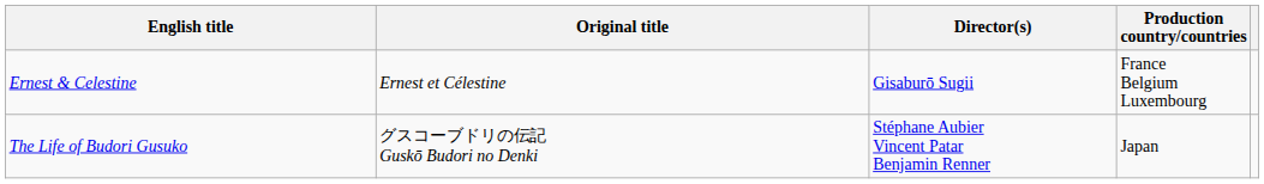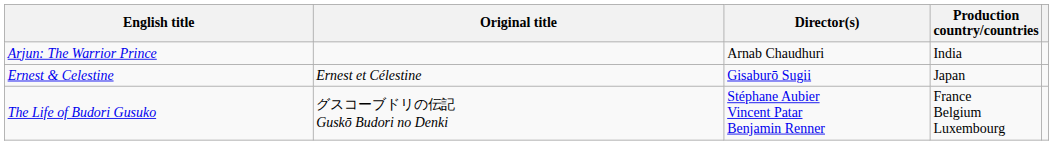+ row: Arjun: The Warrior Prince | Arnab Chaudhuri | India
Ernest & Celestine | Production country/countries: France Belgium Luxembourg -> Japan
The Life of Budori Gusuko | Production country/countries: Japan -> France Belgium Luxembourg
